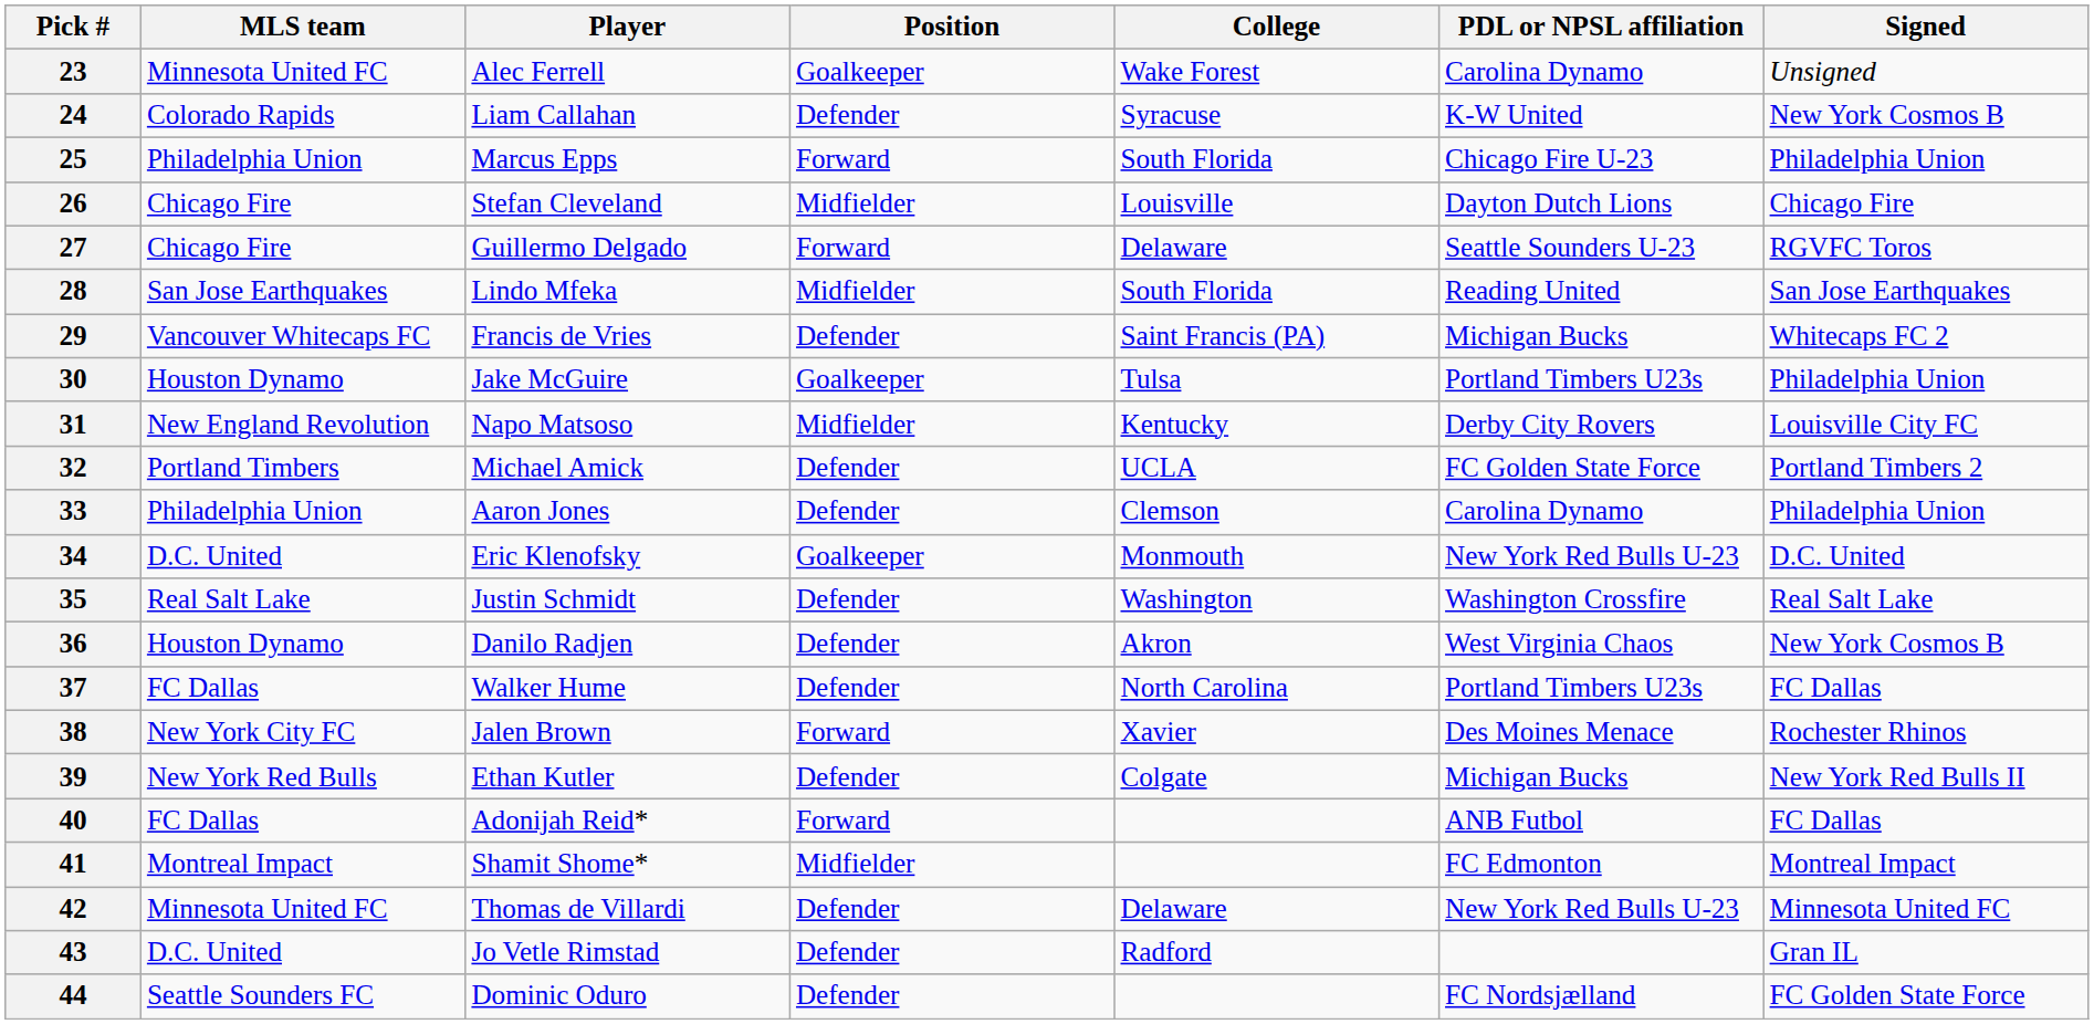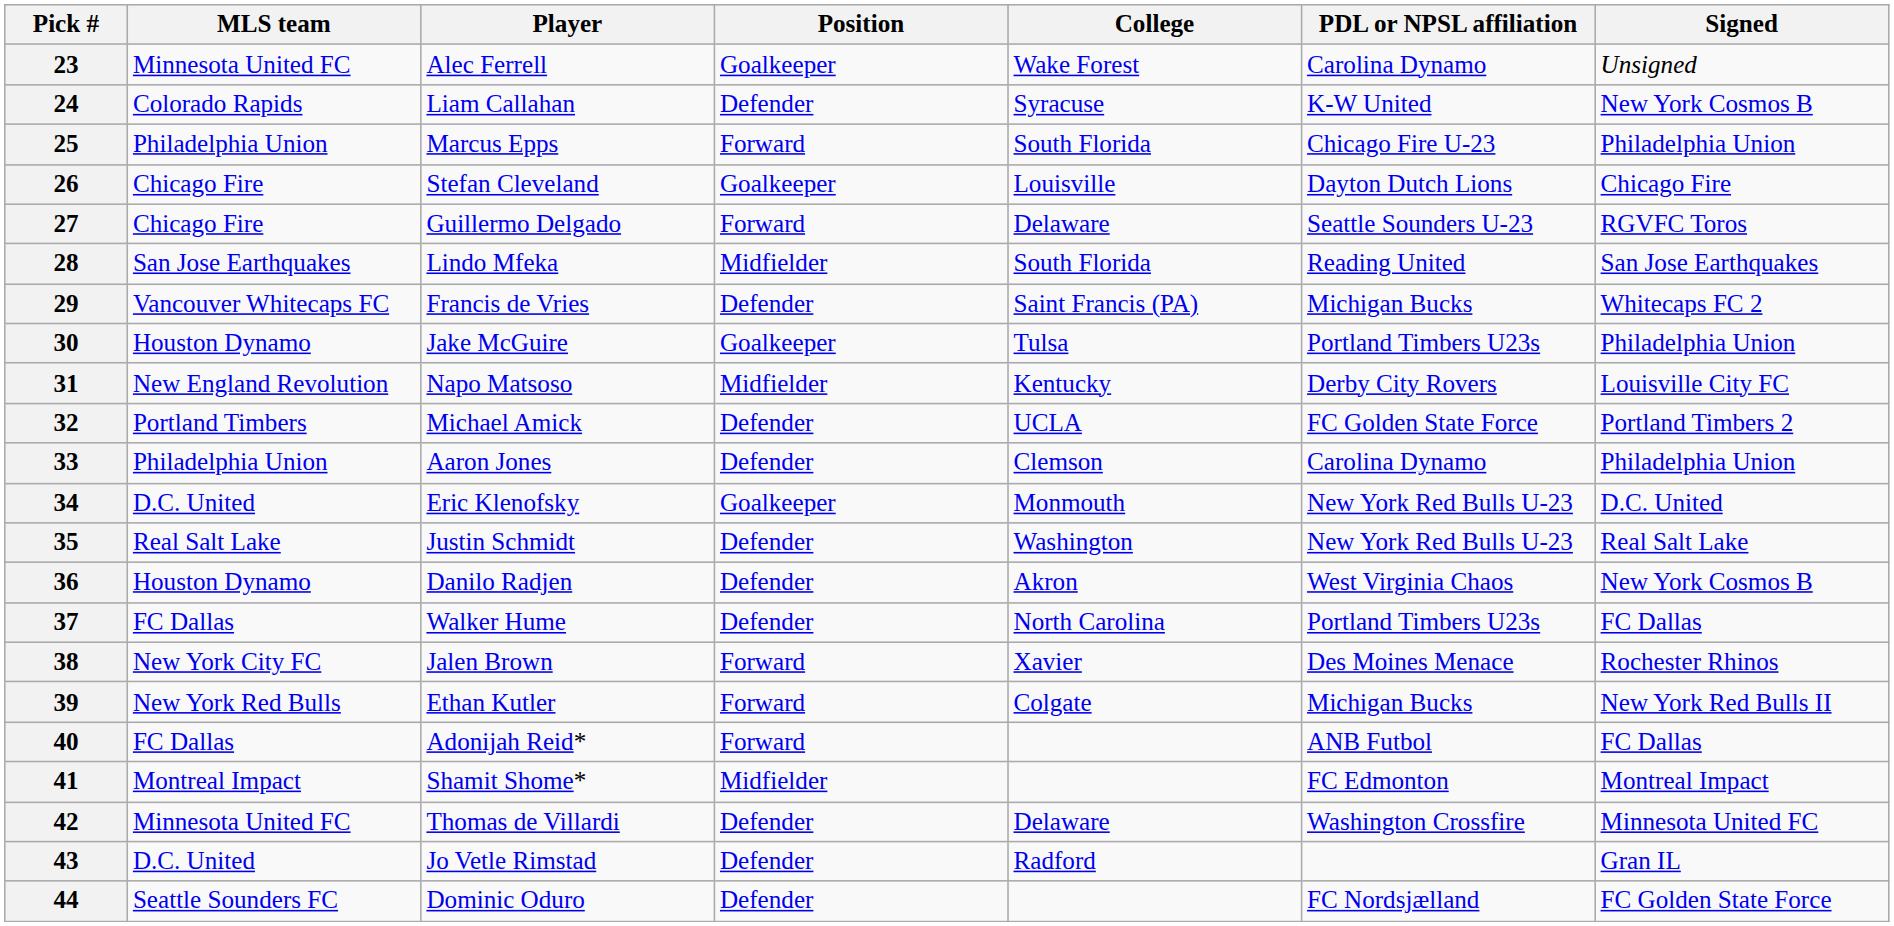26 | Position: Midfielder -> Goalkeeper
35 | PDL or NPSL affiliation: Washington Crossfire -> New York Red Bulls U-23
39 | Position: Defender -> Forward
42 | PDL or NPSL affiliation: New York Red Bulls U-23 -> Washington Crossfire
